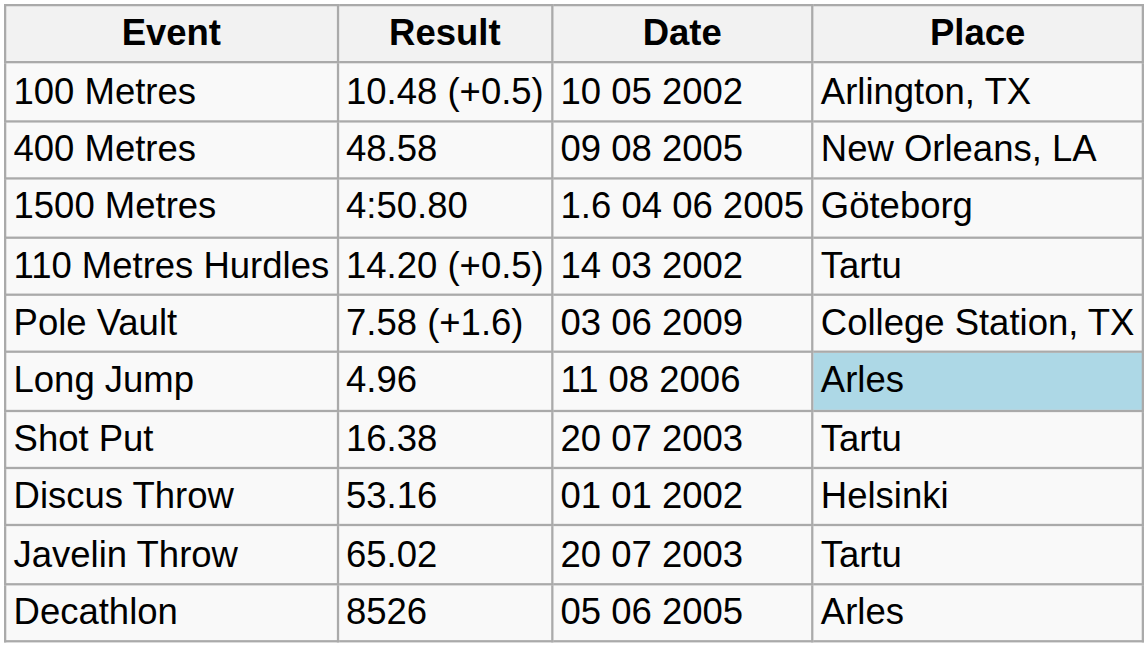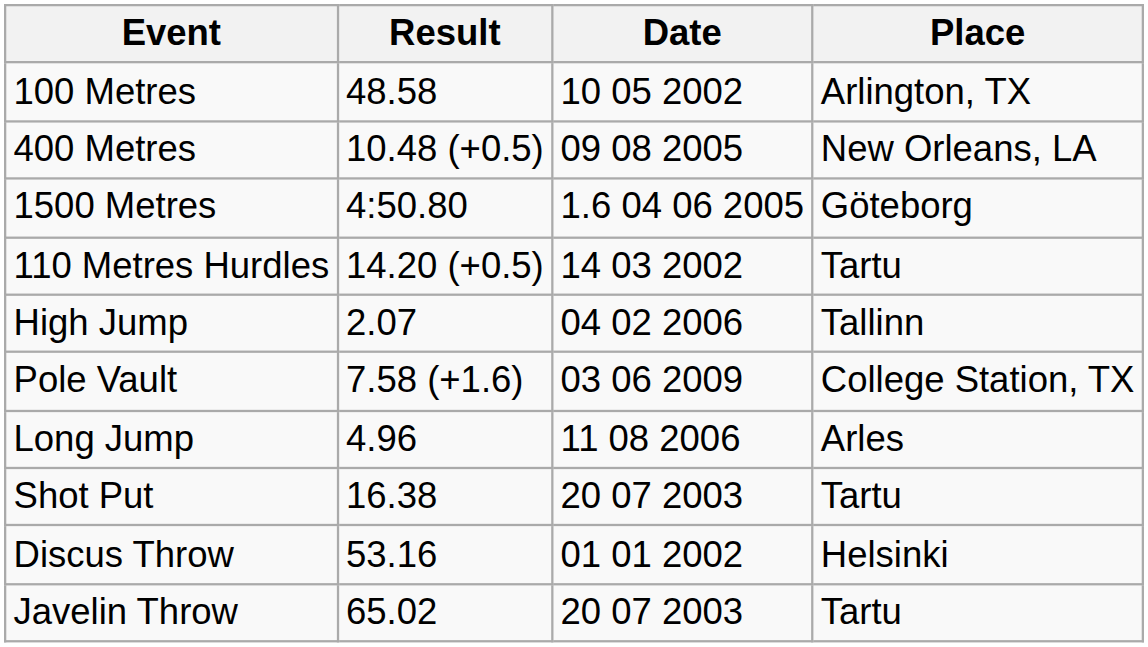100 Metres | Result: 10.48 (+0.5) -> 48.58
400 Metres | Result: 48.58 -> 10.48 (+0.5)
+ row: High Jump | 2.07 | 04 02 2006 | Tallinn
Long Jump | Place: lightblue background -> no background
- row: Decathlon | 8526 | 05 06 2005 | Arles
